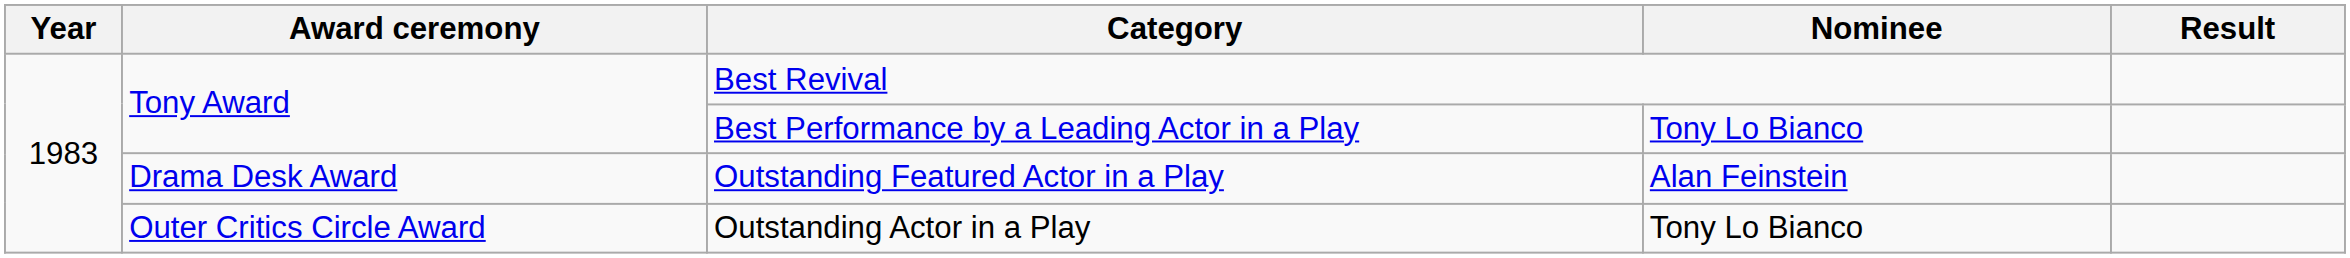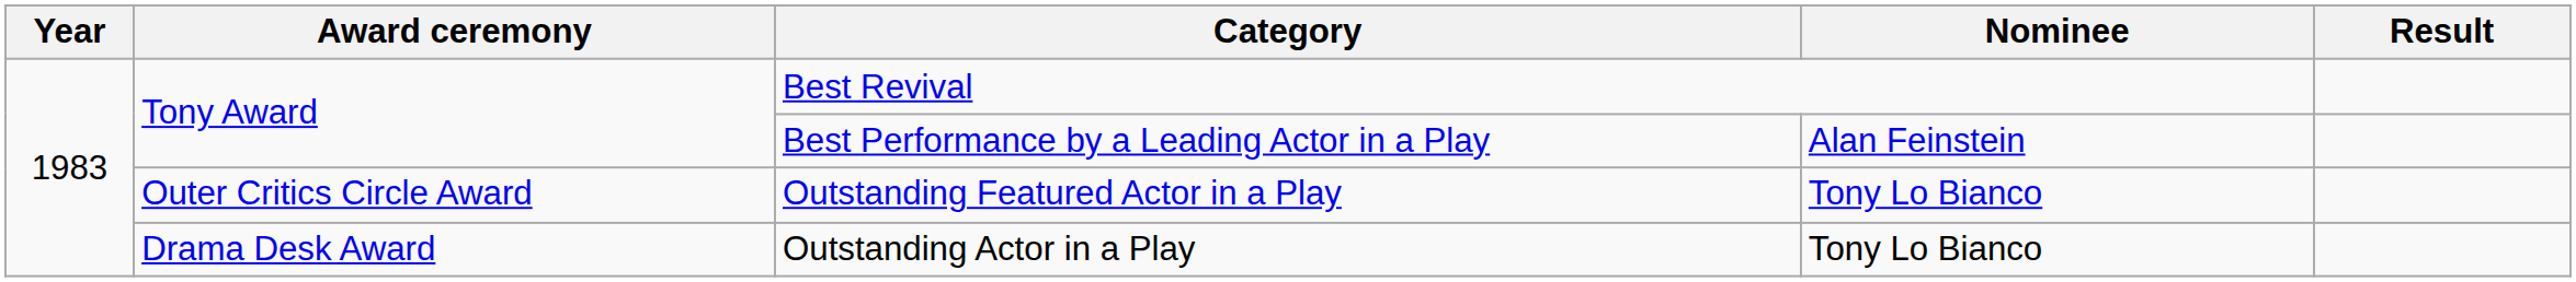Best Performance by a Leading Actor in a Play | Nominee: Tony Lo Bianco -> Alan Feinstein
Outstanding Featured Actor in a Play | Award ceremony: Drama Desk Award -> Outer Critics Circle Award
Outstanding Featured Actor in a Play | Nominee: Alan Feinstein -> Tony Lo Bianco
Outstanding Actor in a Play | Award ceremony: Outer Critics Circle Award -> Drama Desk Award
